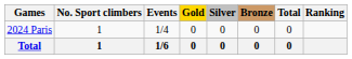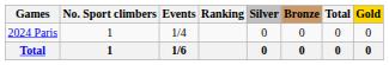columns swapped: Gold <-> Ranking
